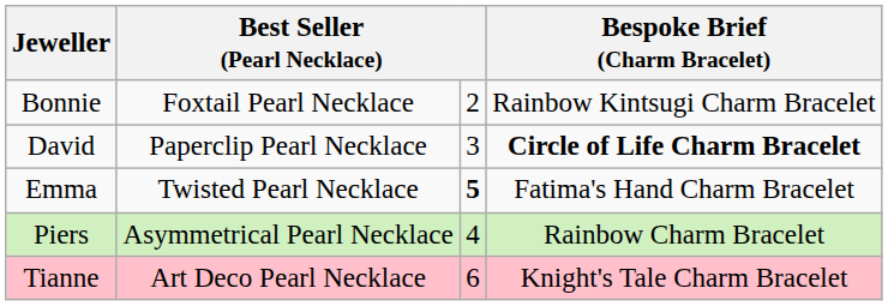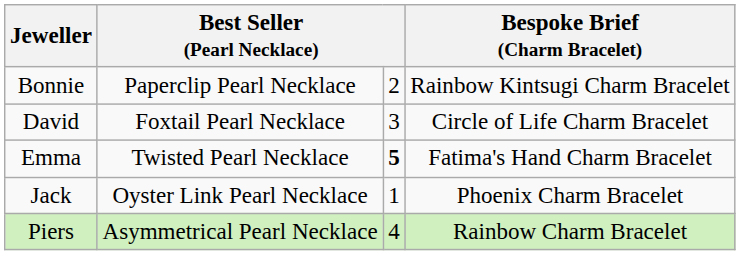Bonnie | column 2: Foxtail Pearl Necklace -> Paperclip Pearl Necklace
David | column 2: Paperclip Pearl Necklace -> Foxtail Pearl Necklace
David | Bespoke Brief (Charm Bracelet): bold -> normal
+ row: Jack | Oyster Link Pearl Necklace | 1 | Phoenix Charm Bracelet
- row: Tianne | Art Deco Pearl Necklace | 6 | Knight's Tale Charm Bracelet
